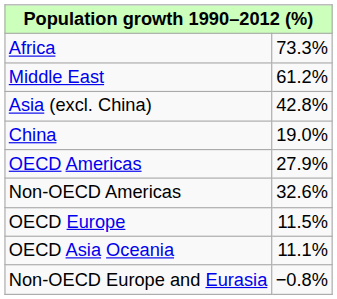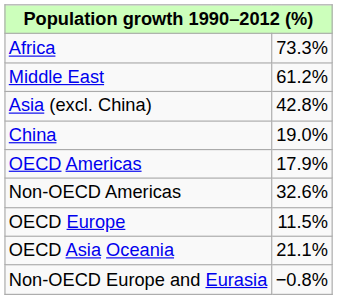OECD Americas | column 2: 27.9% -> 17.9%
OECD Asia Oceania | column 2: 11.1% -> 21.1%
